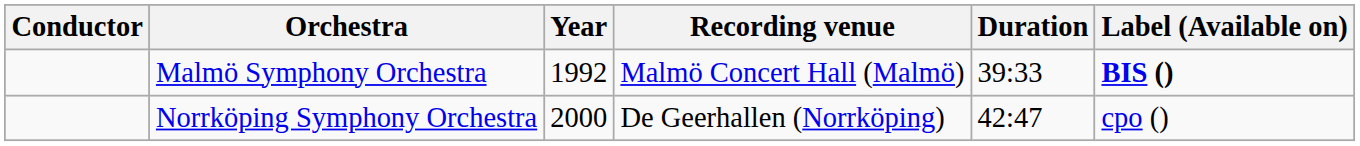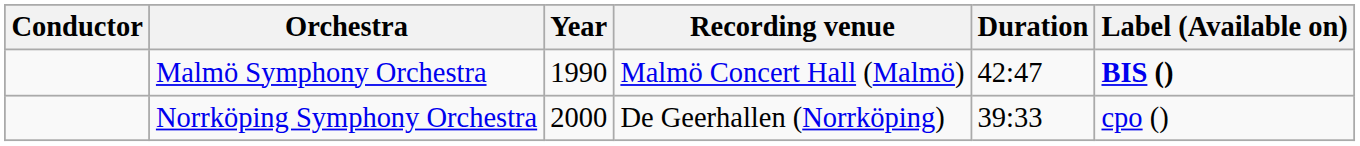Malmö Symphony Orchestra | Year: 1992 -> 1990
Malmö Symphony Orchestra | Duration: 39:33 -> 42:47
Norrköping Symphony Orchestra | Duration: 42:47 -> 39:33
